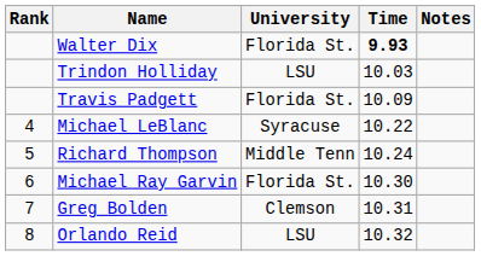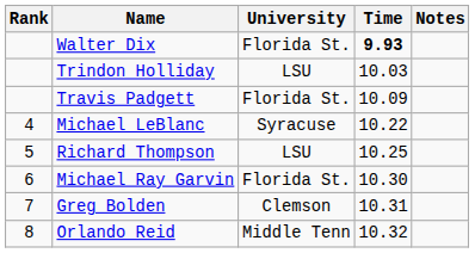Richard Thompson | University: Middle Tenn -> LSU
Richard Thompson | Time: 10.24 -> 10.25
Orlando Reid | University: LSU -> Middle Tenn
